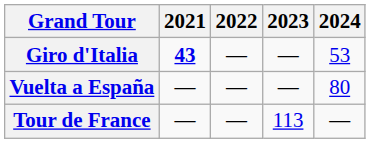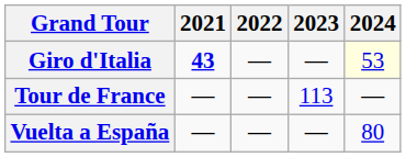Giro d'Italia | 2024: no background -> lightyellow background
rows swapped: Tour de France <-> Vuelta a España
